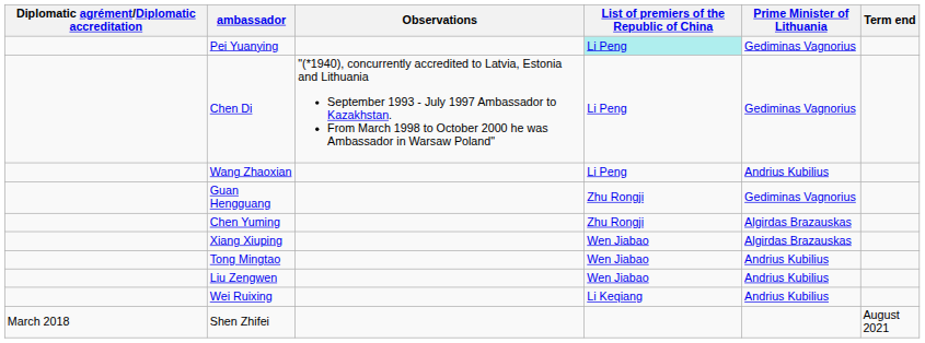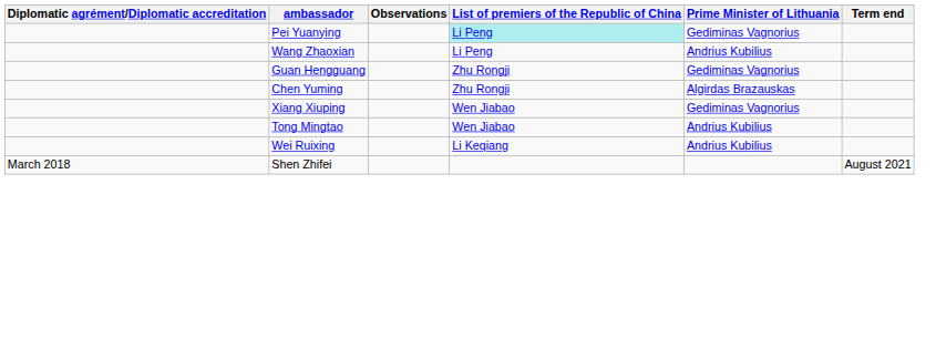- row: Chen Di | "(*1940), concurrently accredited to Latvia, Estonia and Lithuania September 1993 - July 1997 Ambassador to Kazakhstan. From March 1998 to October 2000 he was Ambassador in Warsaw Poland" | Li Peng | Gediminas Vagnorius
Xiang Xiuping | Prime Minister of Lithuania: Algirdas Brazauskas -> Gediminas Vagnorius
- row: Liu Zengwen | Wen Jiabao | Andrius Kubilius
